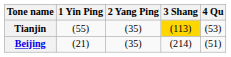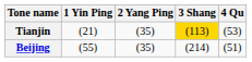Tianjin | 1 Yin Ping: (55) -> (21)
Beijing | 1 Yin Ping: (21) -> (55)
